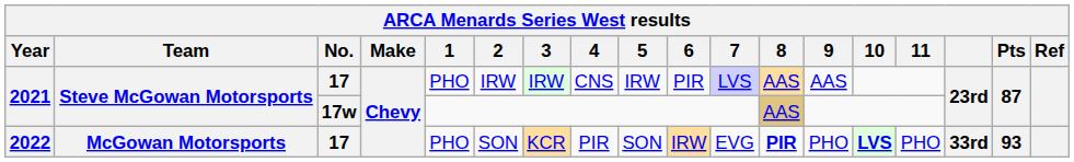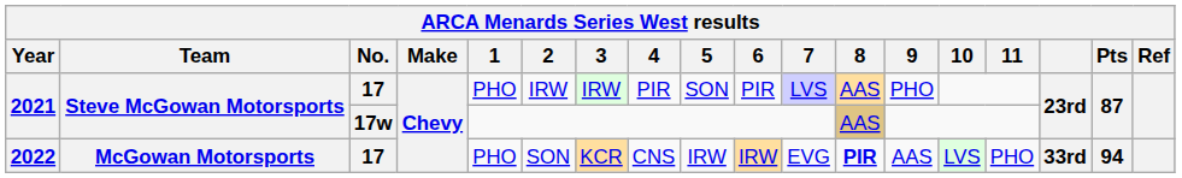2021 / 17 | 4: CNS -> PIR
2021 / 17 | 5: IRW -> SON
2021 / 17 | 9: AAS -> PHO
2022 | 4: PIR -> CNS
2022 | 5: SON -> IRW
2022 | 9: PHO -> AAS
2022 | 10: bold -> normal
2022 | Pts: 93 -> 94
